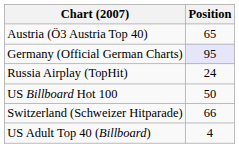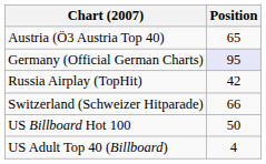Russia Airplay (TopHit) | Position: 24 -> 42
rows swapped: Switzerland (Schweizer Hitparade) <-> US Billboard Hot 100
